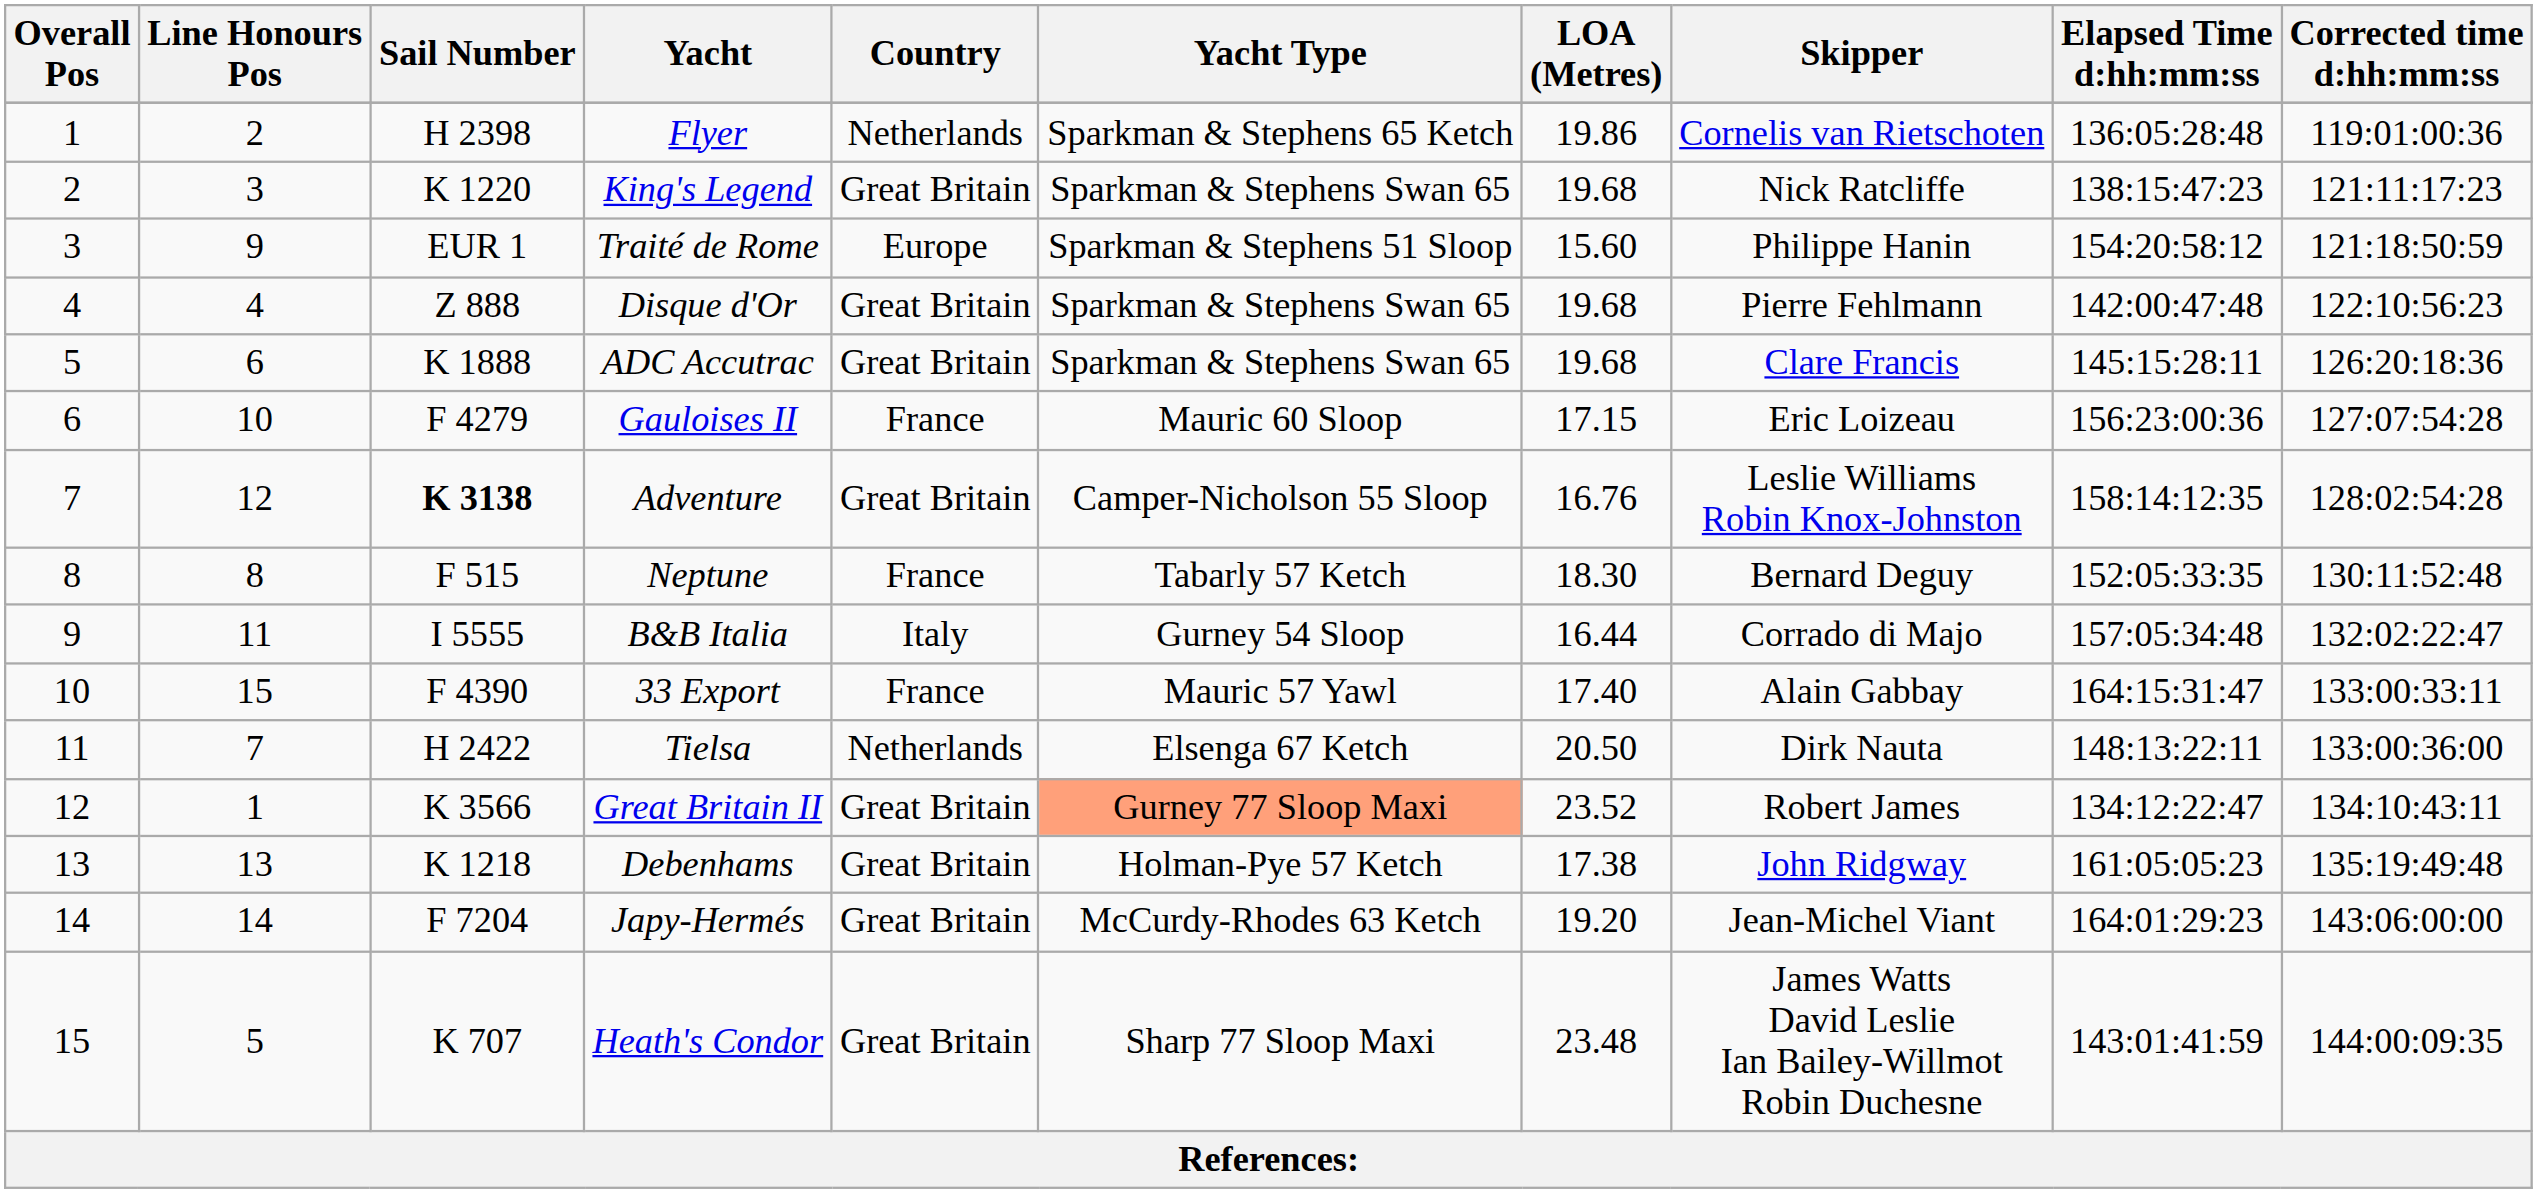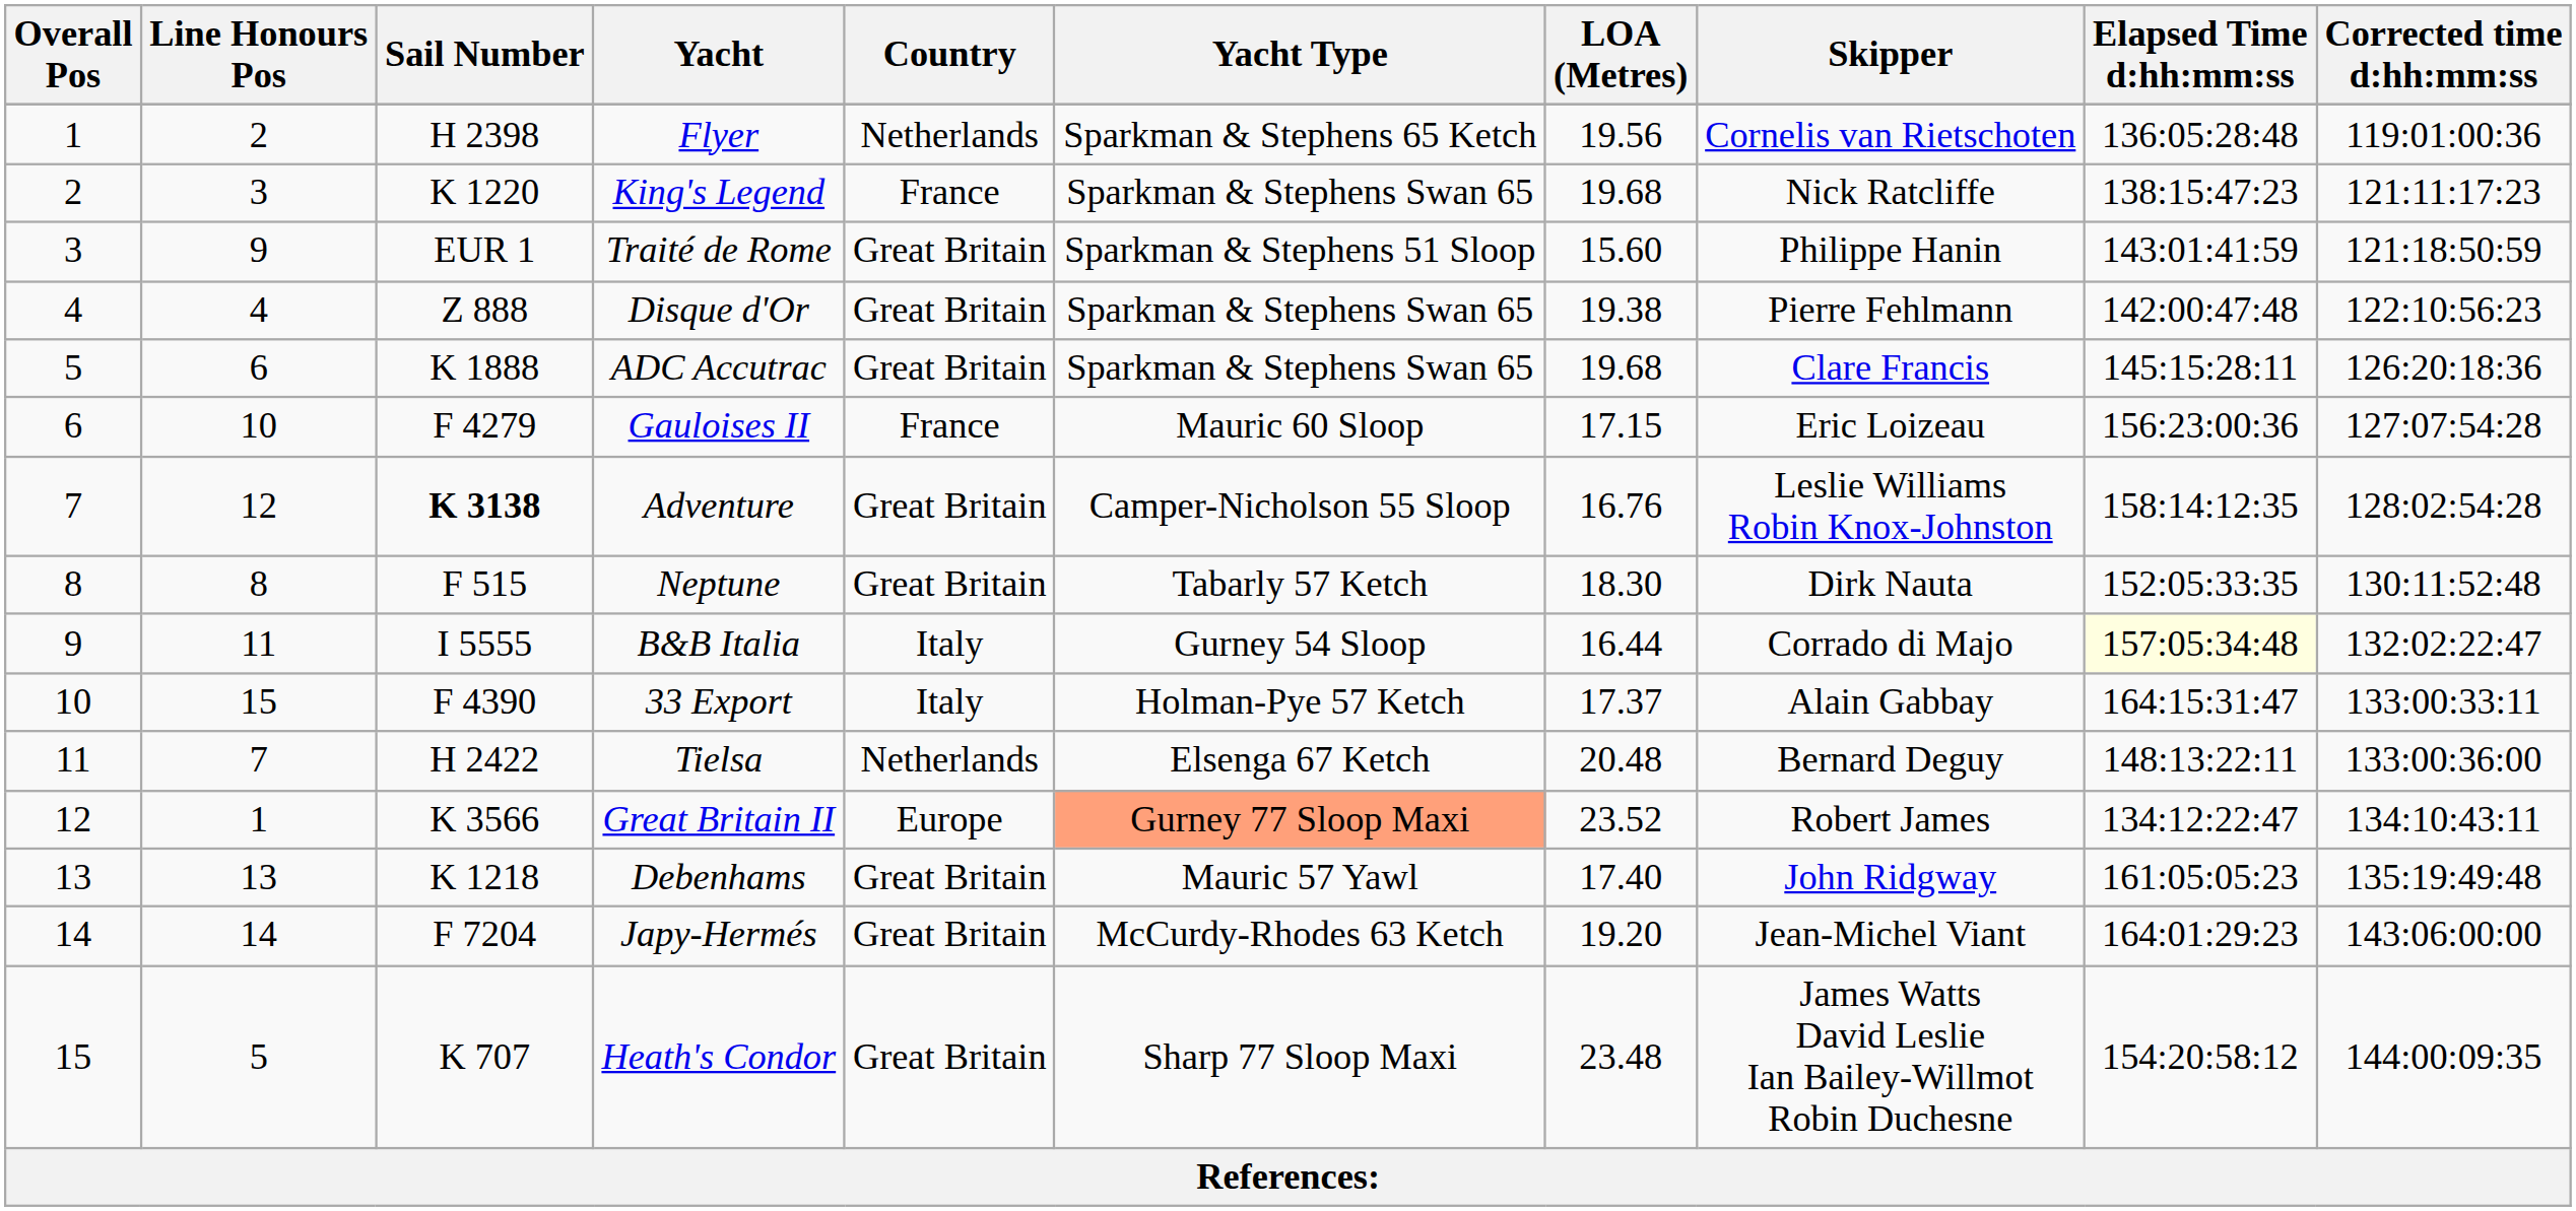Flyer | LOA (Metres): 19.86 -> 19.56
King's Legend | Country: Great Britain -> France
Traité de Rome | Country: Europe -> Great Britain
Traité de Rome | Elapsed Time d:hh:mm:ss: 154:20:58:12 -> 143:01:41:59
Disque d'Or | LOA (Metres): 19.68 -> 19.38
Neptune | Country: France -> Great Britain
Neptune | Skipper: Bernard Deguy -> Dirk Nauta
B&B Italia | Elapsed Time d:hh:mm:ss: no background -> lightyellow background
33 Export | Country: France -> Italy
33 Export | Yacht Type: Mauric 57 Yawl -> Holman-Pye 57 Ketch
33 Export | LOA (Metres): 17.40 -> 17.37
Tielsa | LOA (Metres): 20.50 -> 20.48
Tielsa | Skipper: Dirk Nauta -> Bernard Deguy
Great Britain II | Country: Great Britain -> Europe
Debenhams | Yacht Type: Holman-Pye 57 Ketch -> Mauric 57 Yawl
Debenhams | LOA (Metres): 17.38 -> 17.40
Heath's Condor | Elapsed Time d:hh:mm:ss: 143:01:41:59 -> 154:20:58:12
